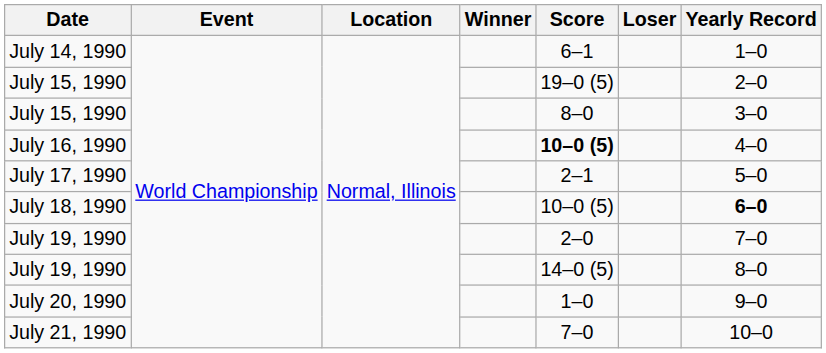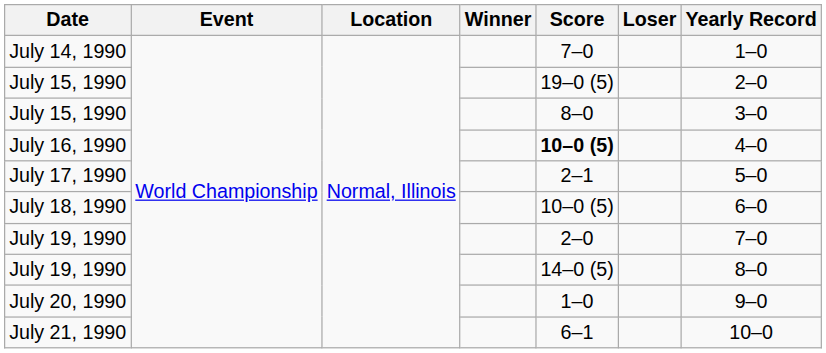July 14, 1990 | Score: 6–1 -> 7–0
July 18, 1990 | Yearly Record: bold -> normal
July 21, 1990 | Score: 7–0 -> 6–1
